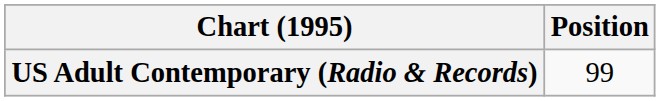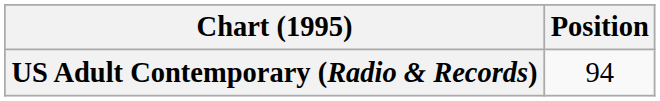US Adult Contemporary (Radio & Records) | Position: 99 -> 94
